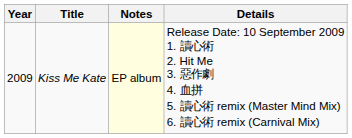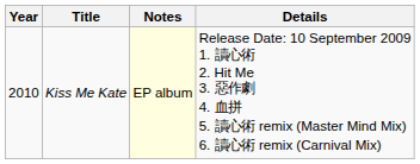Kiss Me Kate | Year: 2009 -> 2010
